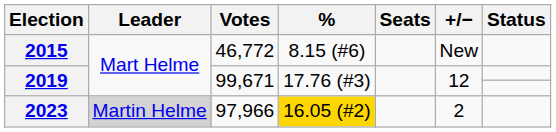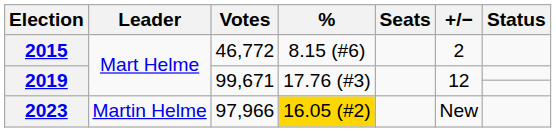2015 | +/−: New -> 2
2023 | Leader: lightgrey background -> no background
2023 | +/−: 2 -> New
